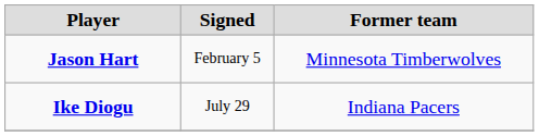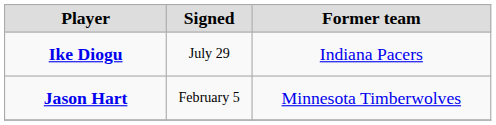rows swapped: Ike Diogu <-> Jason Hart
